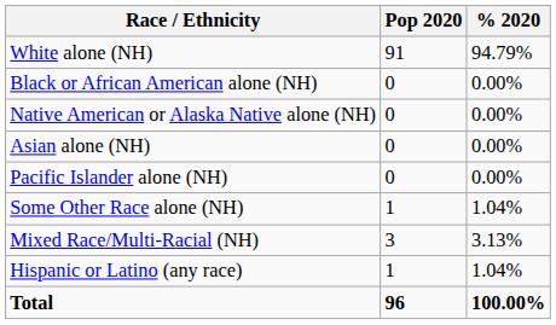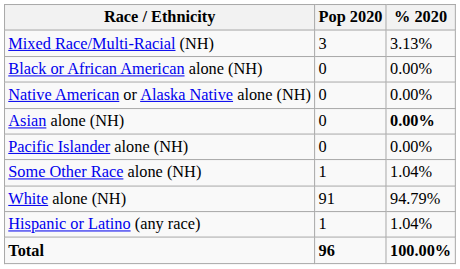rows swapped: White alone (NH) <-> Mixed Race/Multi-Racial (NH)
Asian alone (NH) | % 2020: normal -> bold
